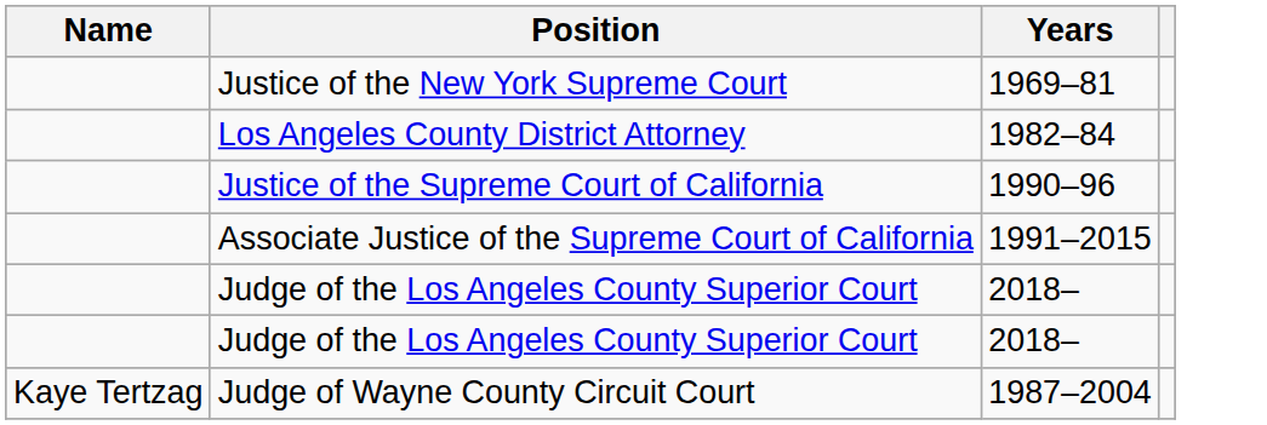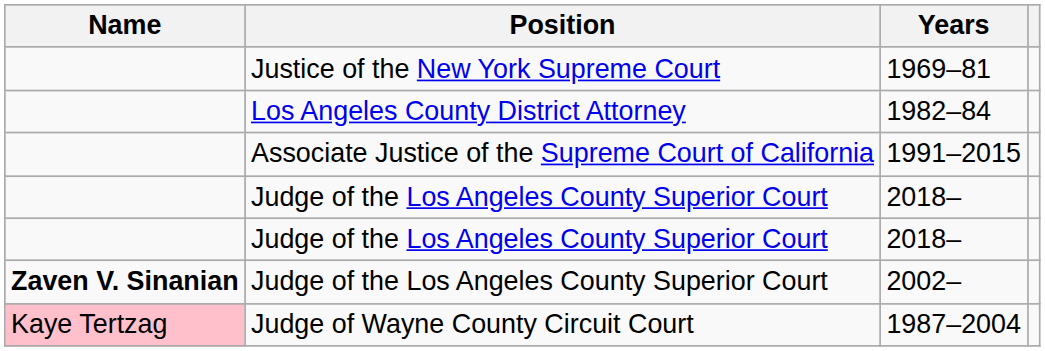- row: Justice of the Supreme Court of California | 1990–96
+ row: Zaven V. Sinanian | Judge of the Los Angeles County Superior Court | 2002–
1987–2004 | Name: no background -> pink background
